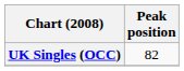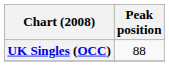UK Singles (OCC) | Peak position: 82 -> 88
